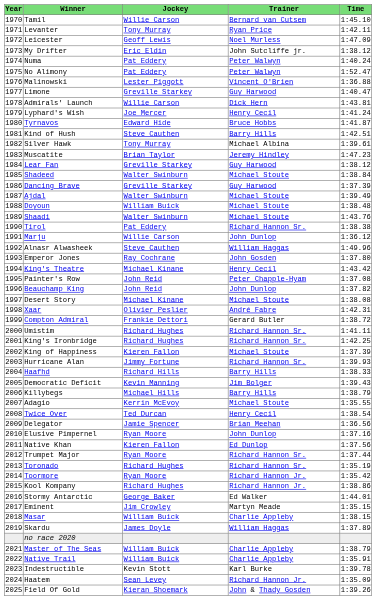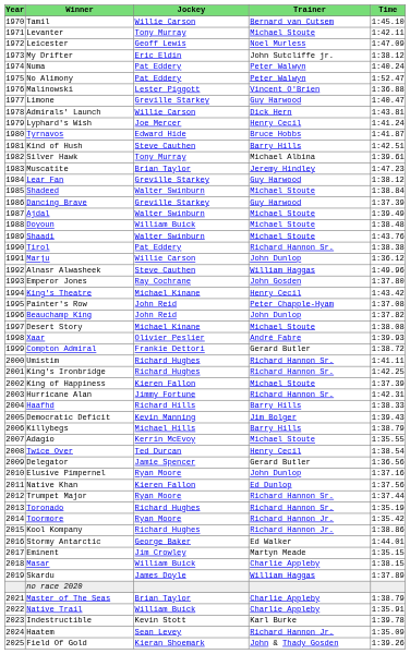Levanter | Trainer: Ryan Price -> Michael Stoute
Xaar | Time: 1:42.31 -> 1:39.93
Hurricane Alan | Time: 1:39.93 -> 1:42.31
Delegator | Trainer: Brian Meehan -> Gerard Butler
Master of The Seas | Jockey: William Buick -> Brian Taylor
